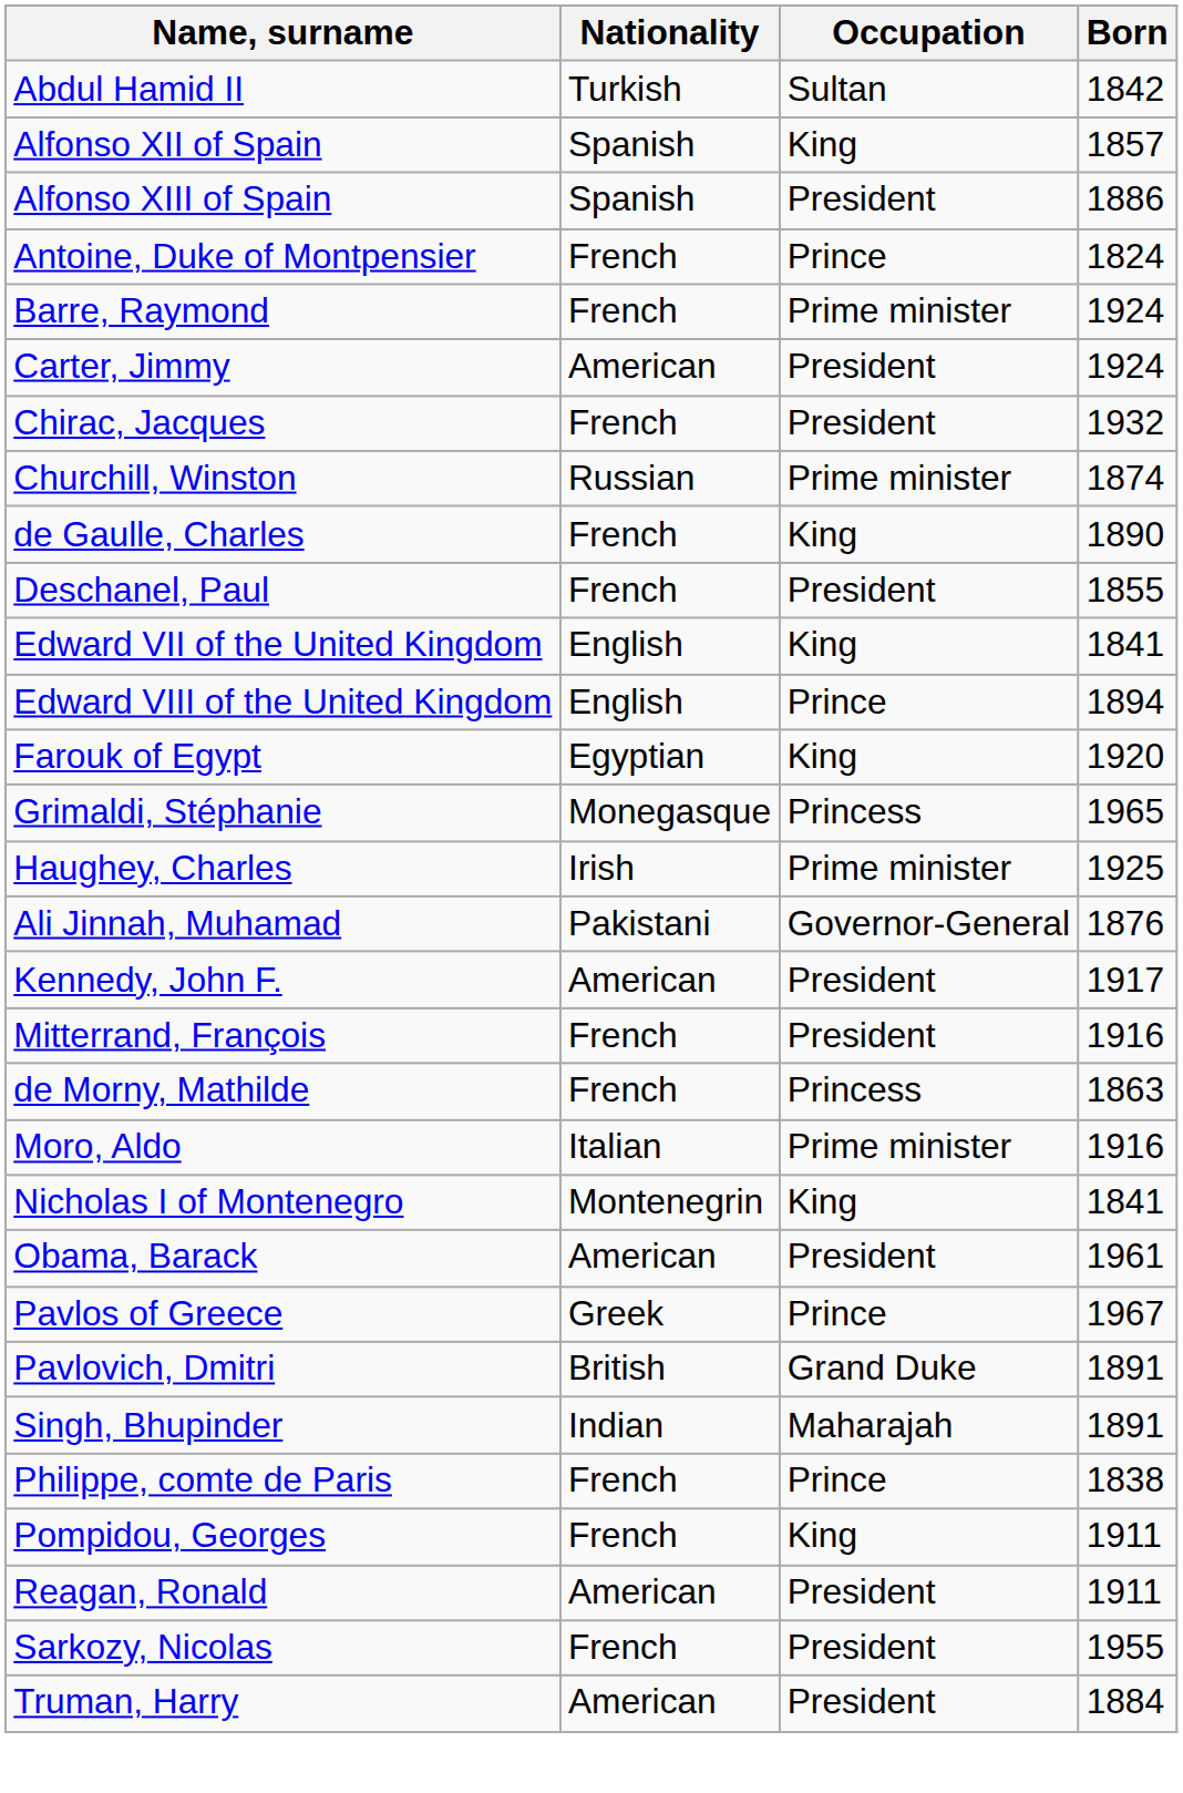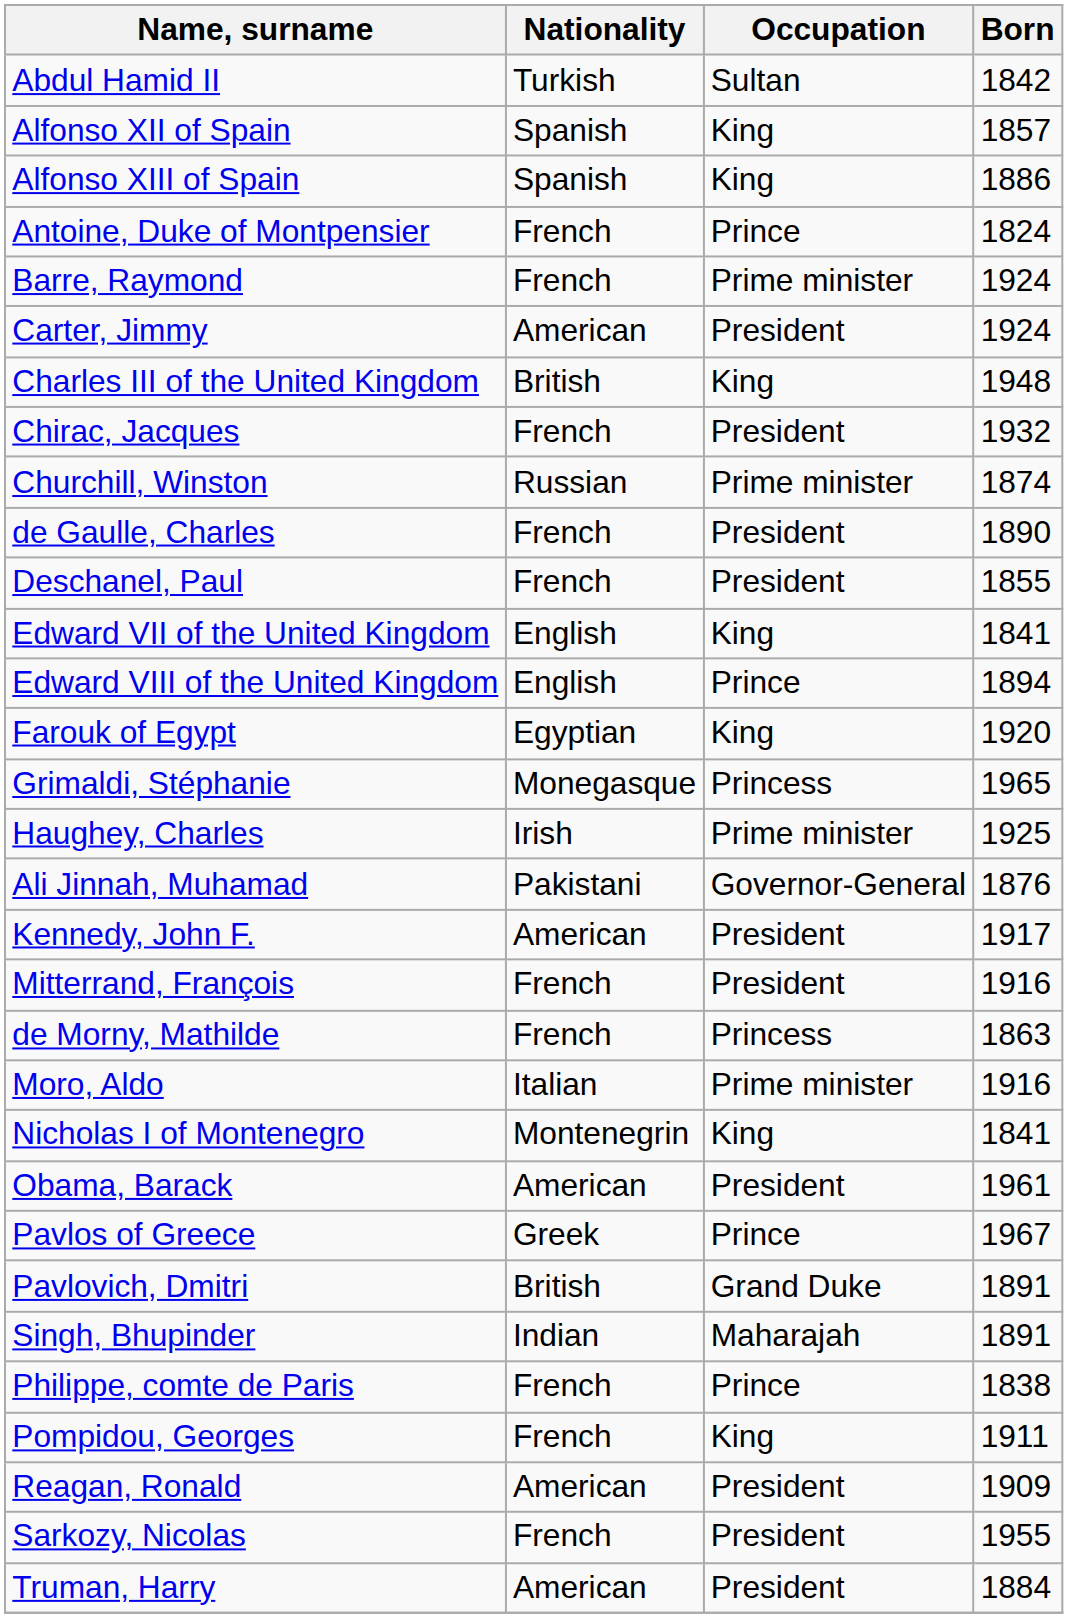Alfonso XIII of Spain | Occupation: President -> King
+ row: Charles III of the United Kingdom | British | King | 1948
de Gaulle, Charles | Occupation: King -> President
Reagan, Ronald | Born: 1911 -> 1909
